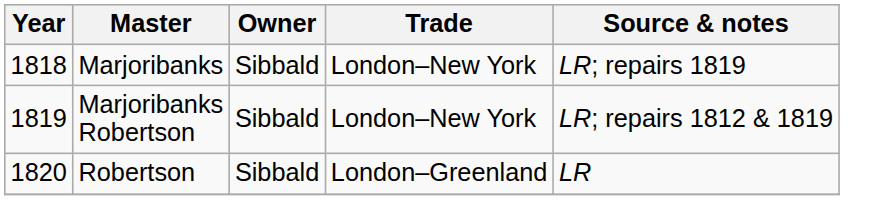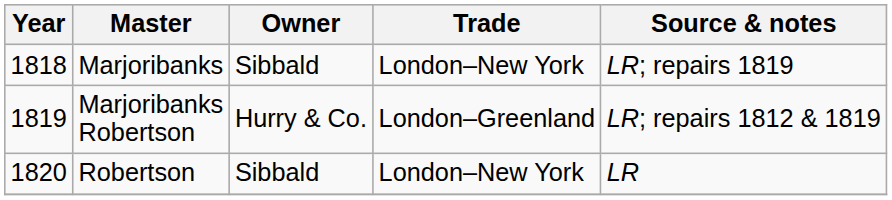Marjoribanks Robertson | Owner: Sibbald -> Hurry & Co.
Marjoribanks Robertson | Trade: London–New York -> London–Greenland
Robertson | Trade: London–Greenland -> London–New York
